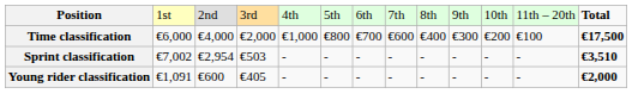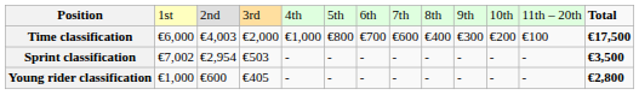Time classification | column 3: €4,000 -> €4,003
Sprint classification | column 13: €3,510 -> €3,500
Young rider classification | column 2: €1,091 -> €1,000
Young rider classification | column 13: €2,000 -> €2,800
